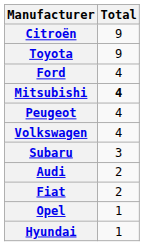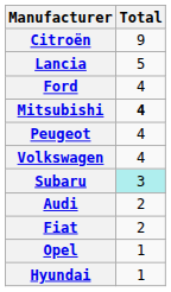- row: Toyota | 9
+ row: Lancia | 5
Subaru | Total: no background -> paleturquoise background
